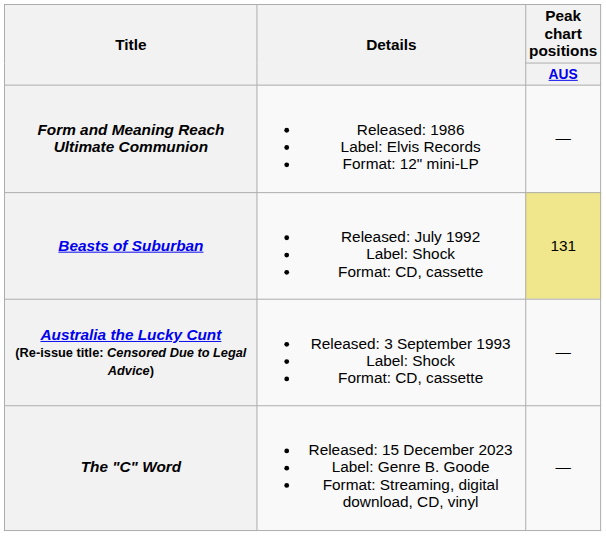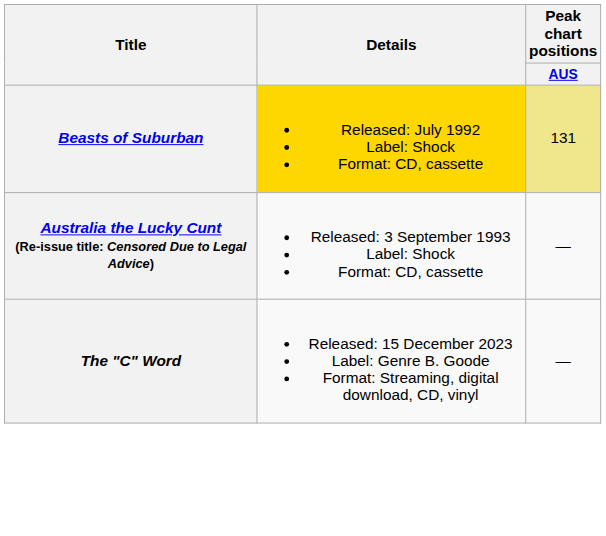- row: Form and Meaning Reach Ultimate Communion | Released: 1986 Label: Elvis Records Format: 12" mini-LP | —
Beasts of Suburban | Details: no background -> gold background
